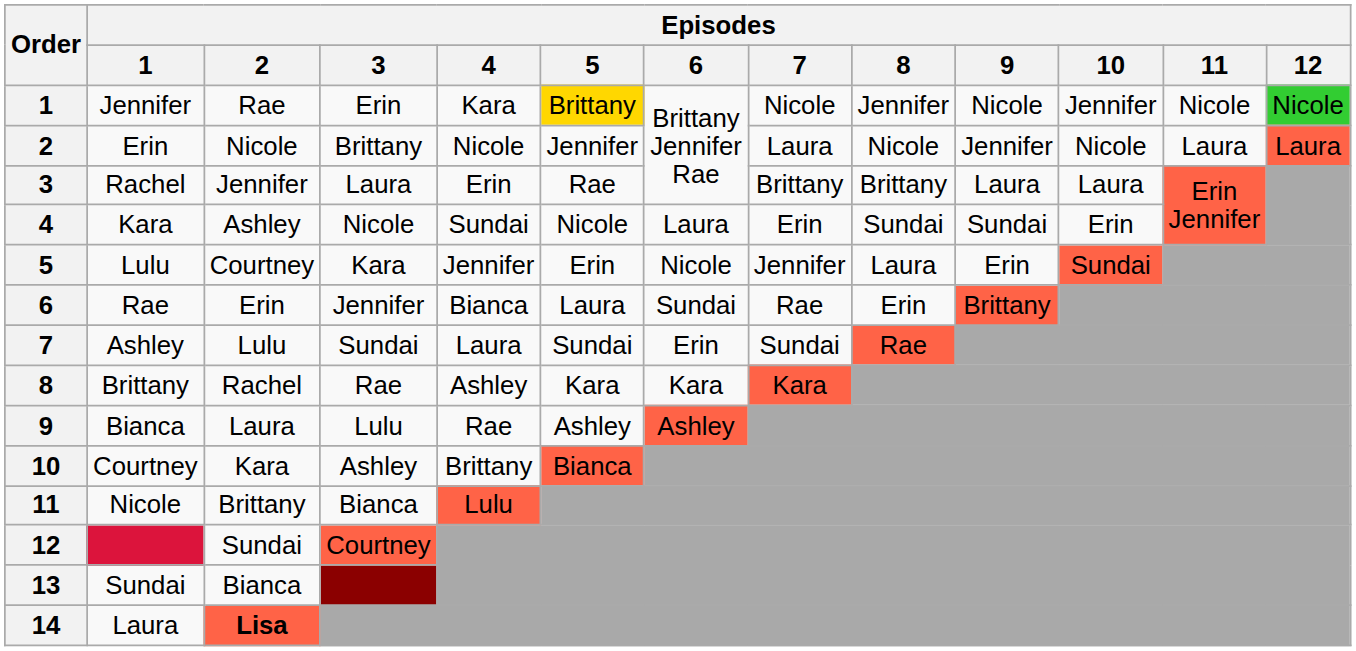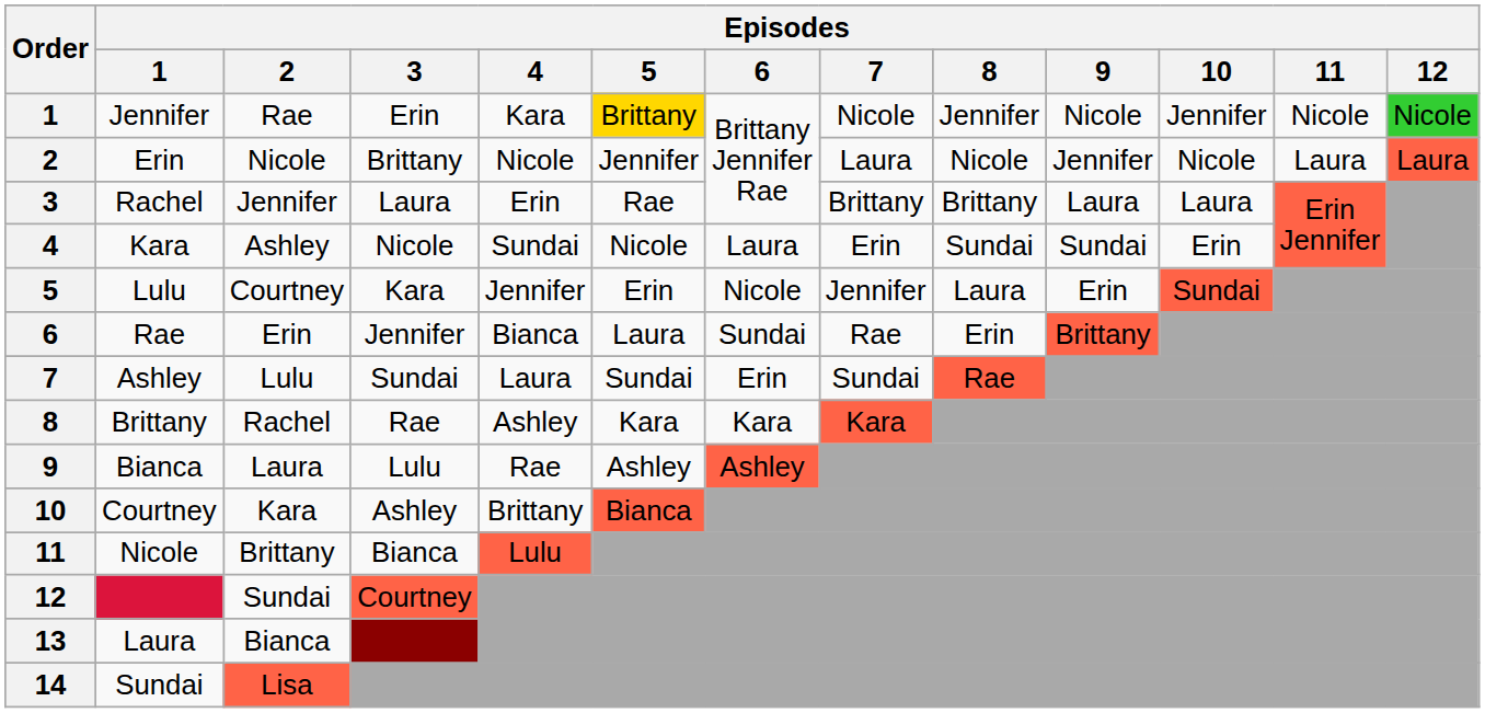13 | Episodes / 1: Sundai -> Laura
14 | Episodes / 1: Laura -> Sundai
14 | Episodes / 2: bold -> normal
